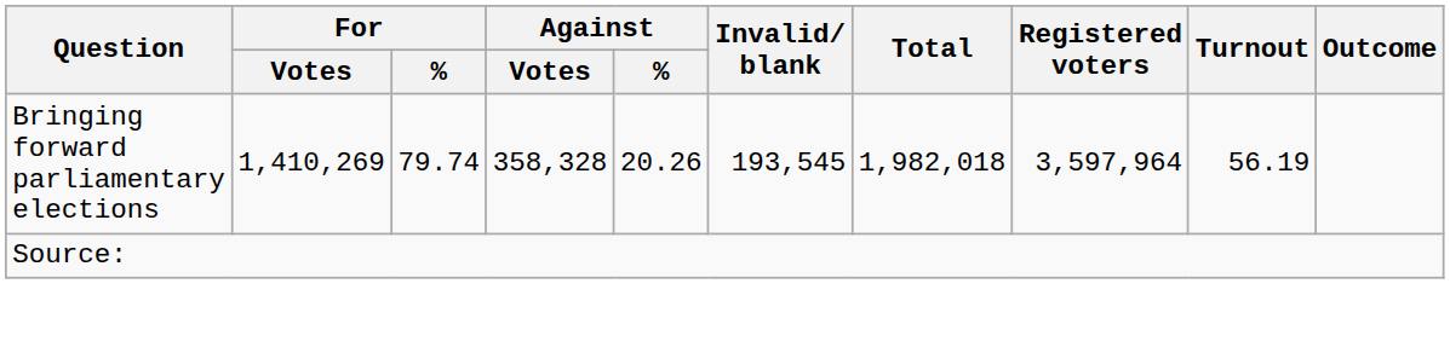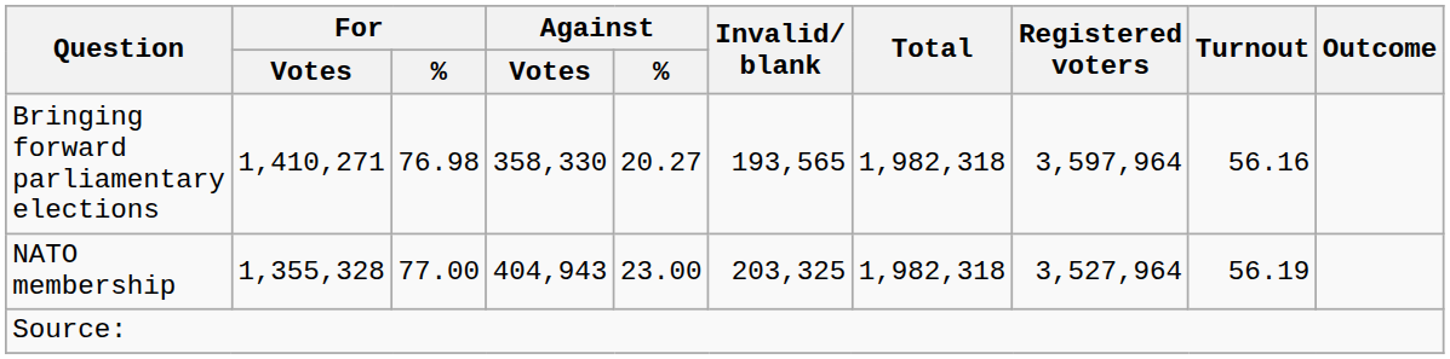Bringing forward parliamentary elections | For / Votes: 1,410,269 -> 1,410,271
Bringing forward parliamentary elections | For / %: 79.74 -> 76.98
Bringing forward parliamentary elections | Against / Votes: 358,328 -> 358,330
Bringing forward parliamentary elections | Against / %: 20.26 -> 20.27
Bringing forward parliamentary elections | Invalid/ blank: 193,545 -> 193,565
Bringing forward parliamentary elections | Total: 1,982,018 -> 1,982,318
Bringing forward parliamentary elections | Turnout: 56.19 -> 56.16
+ row: NATO membership | 1,355,328 | 77.00 | 404,943 | 23.00 | 203,325 | 1,982,318 | 3,527,964 | 56.19
